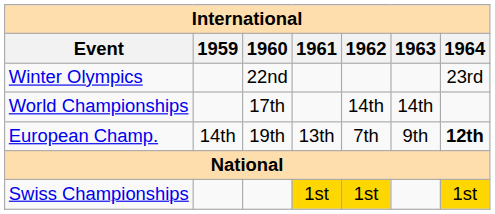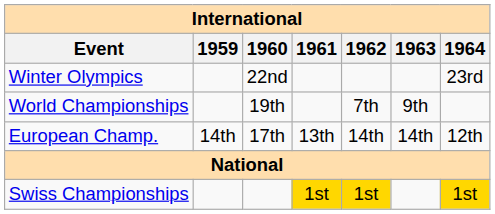World Championships | 1960: 17th -> 19th
World Championships | 1962: 14th -> 7th
World Championships | 1963: 14th -> 9th
European Champ. | 1960: 19th -> 17th
European Champ. | 1962: 7th -> 14th
European Champ. | 1963: 9th -> 14th
European Champ. | 1964: bold -> normal
